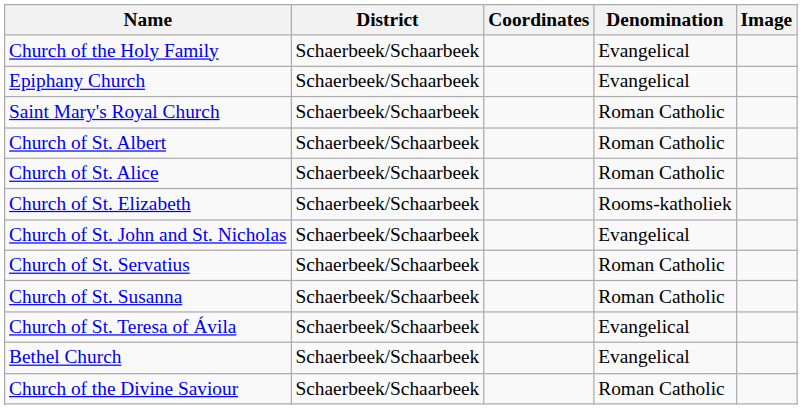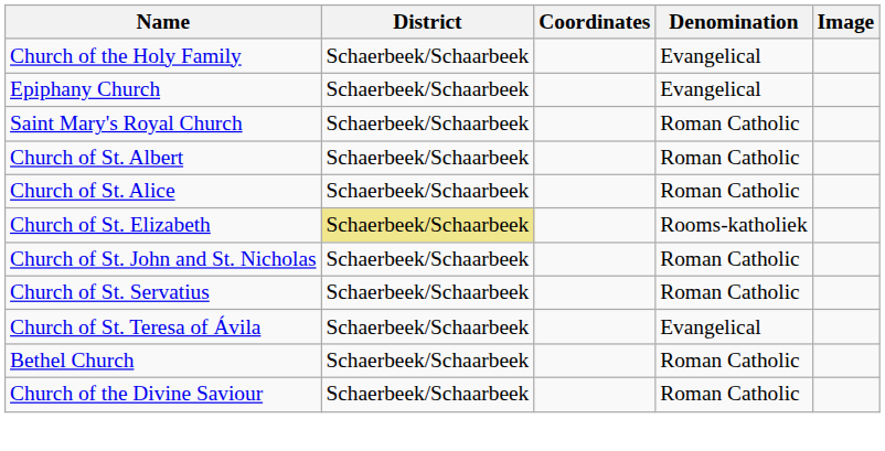Church of St. Elizabeth | District: no background -> khaki background
Church of St. John and St. Nicholas | Denomination: Evangelical -> Roman Catholic
- row: Church of St. Susanna | Schaerbeek/Schaarbeek | Roman Catholic
Bethel Church | Denomination: Evangelical -> Roman Catholic
